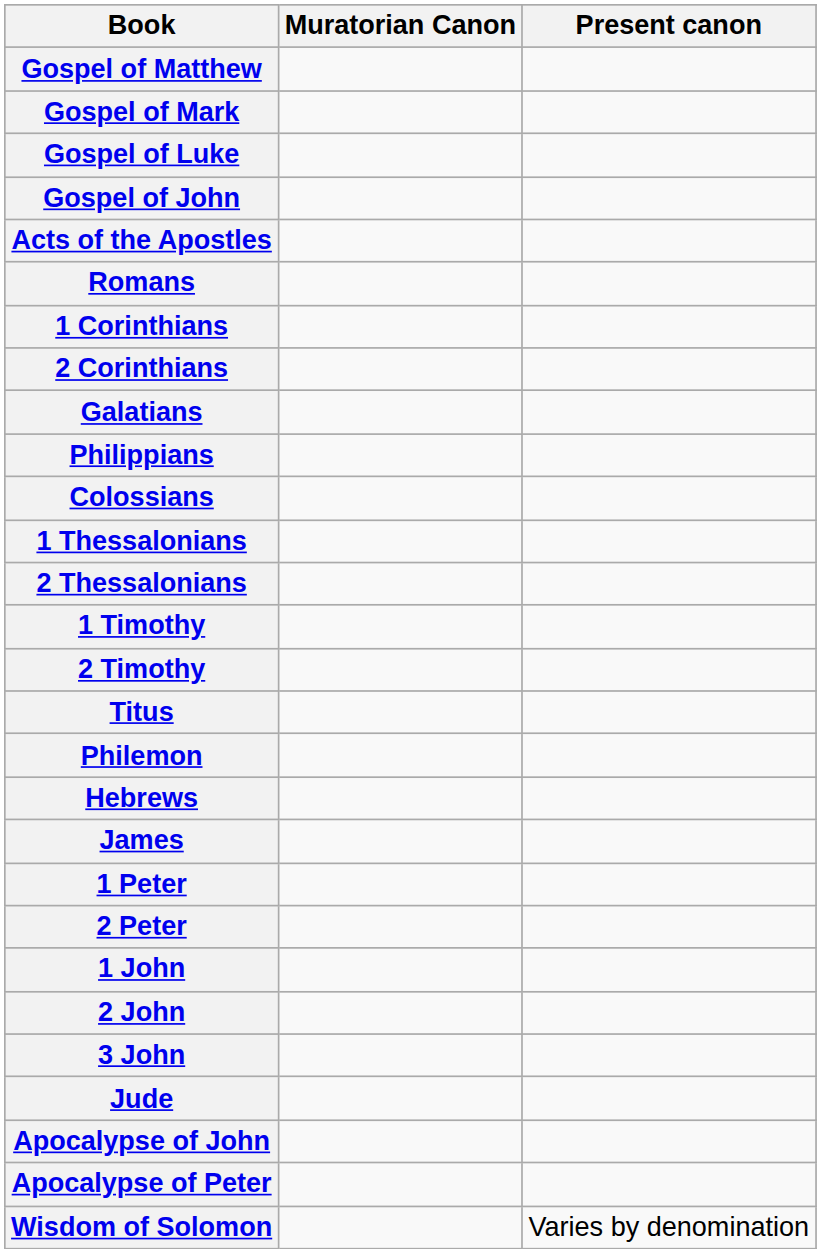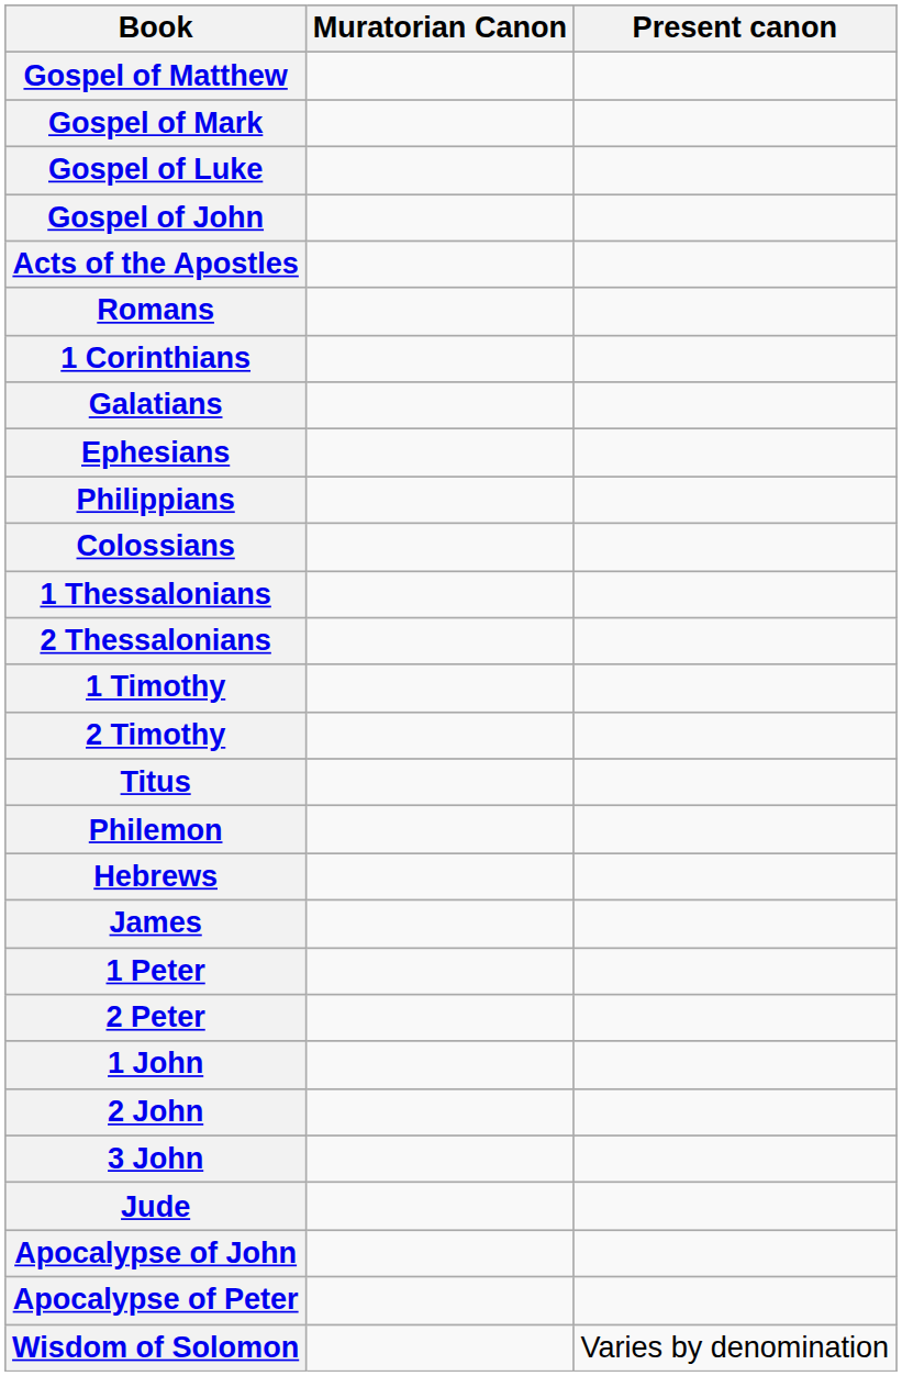- row: 2 Corinthians
+ row: Ephesians
